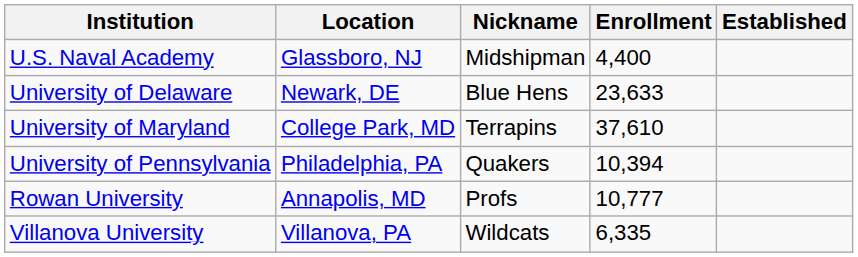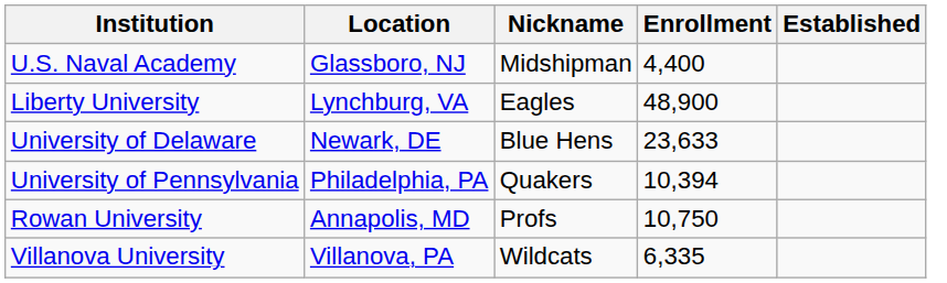+ row: Liberty University | Lynchburg, VA | Eagles | 48,900
- row: University of Maryland | College Park, MD | Terrapins | 37,610
Rowan University | Enrollment: 10,777 -> 10,750
